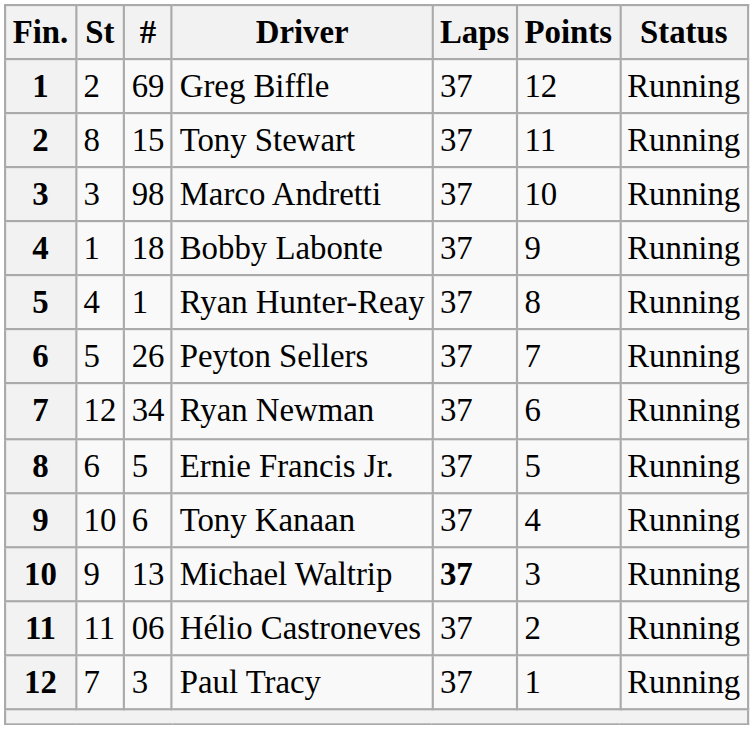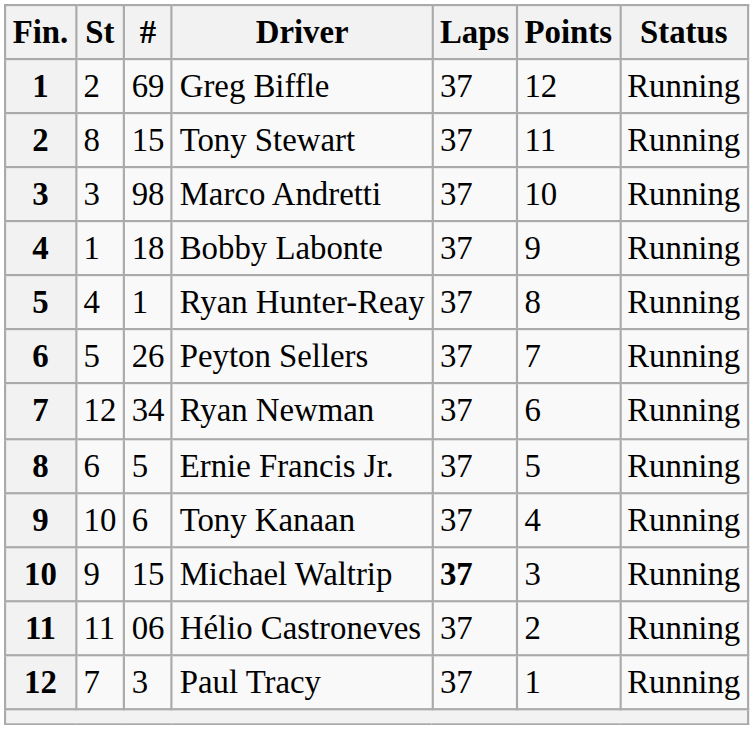Michael Waltrip | #: 13 -> 15
